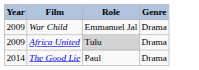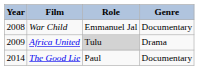War Child | Year: 2009 -> 2008
War Child | Genre: Drama -> Documentary
The Good Lie | Genre: Drama -> Documentary
